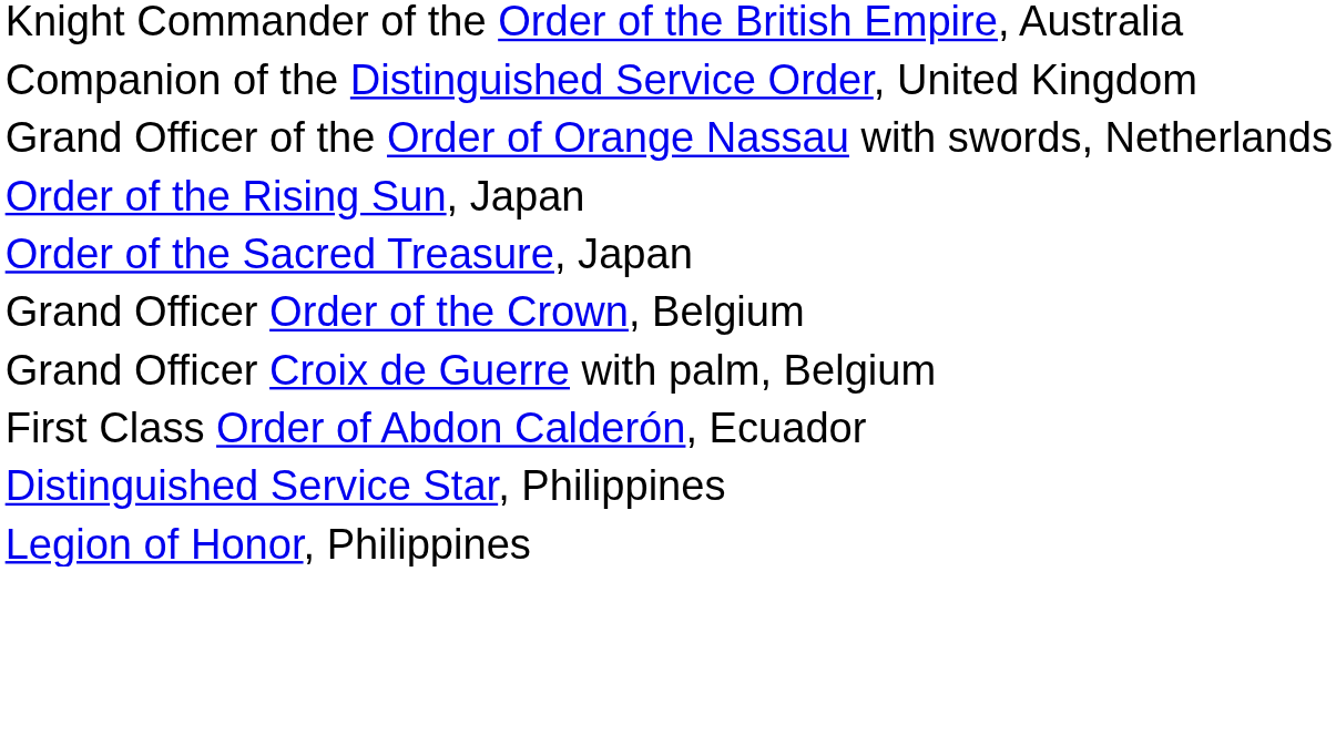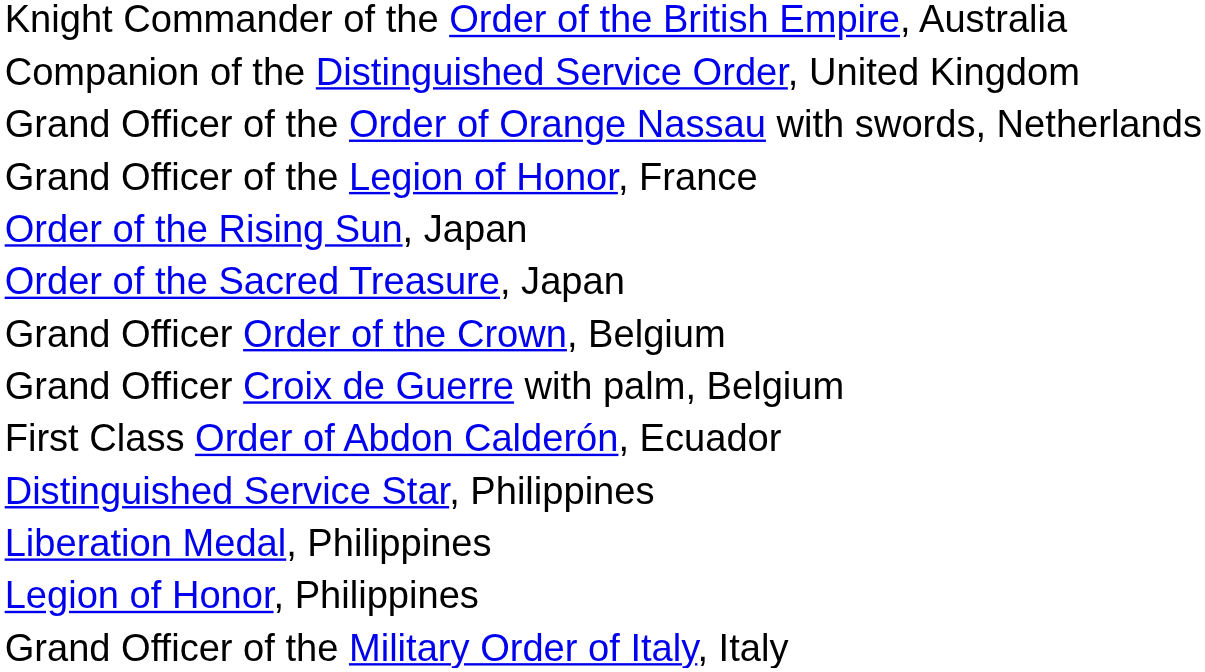+ row: Grand Officer of the Legion of Honor, France
+ row: Liberation Medal, Philippines
+ row: Grand Officer of the Military Order of Italy, Italy
